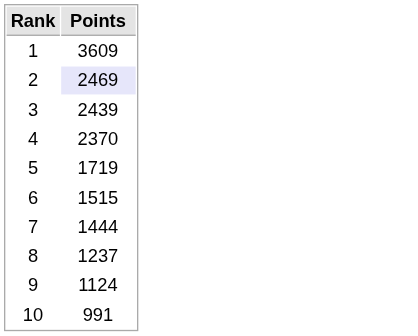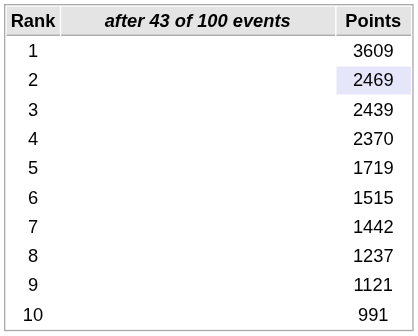+ column: after 43 of 100 events
7 | Points: 1444 -> 1442
9 | Points: 1124 -> 1121
